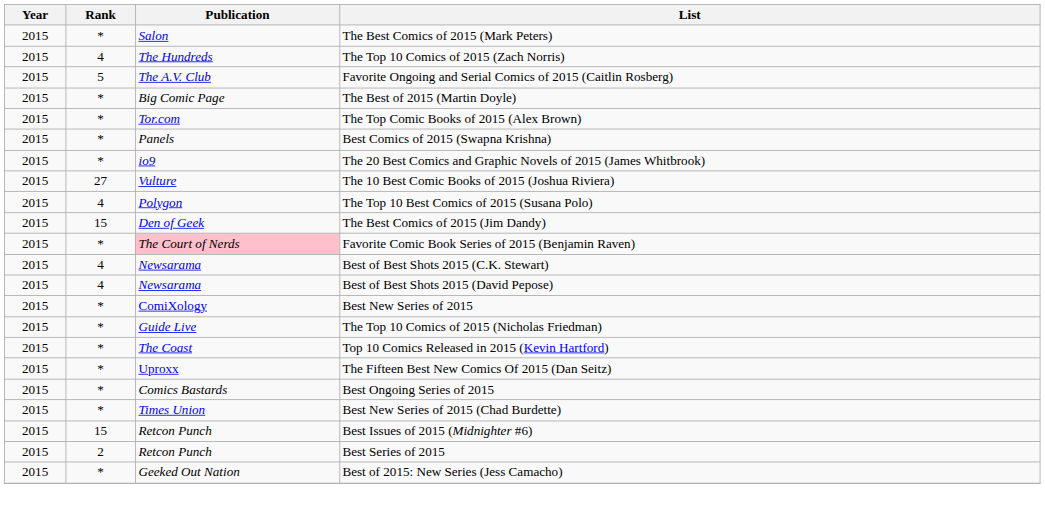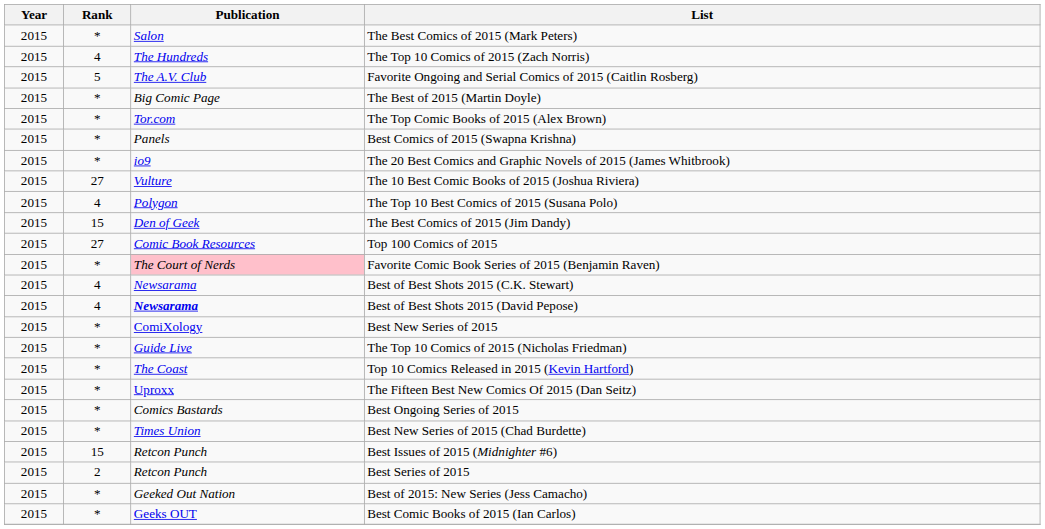+ row: 2015 | 27 | Comic Book Resources | Top 100 Comics of 2015
Best of Best Shots 2015 (David Pepose) | Publication: normal -> bold
+ row: 2015 | * | Geeks OUT | Best Comic Books of 2015 (Ian Carlos)
